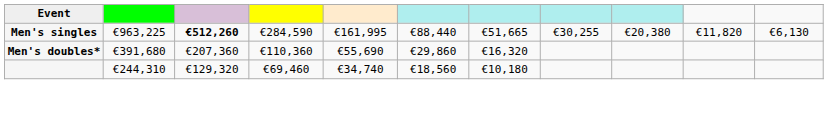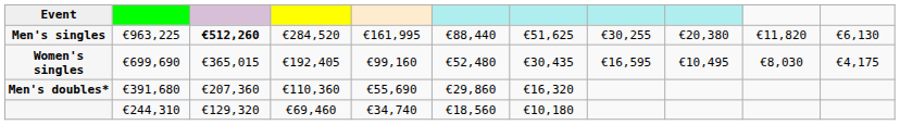Men's singles | column 4: €284,590 -> €284,520
Men's singles | column 7: €51,665 -> €51,625
+ row: Women's singles | €699,690 | €365,015 | €192,405 | €99,160 | €52,480 | €30,435 | €16,595 | €10,495 | €8,030 | €4,175
